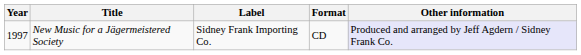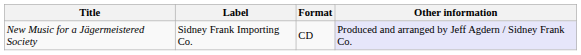- column: Year | 1997
